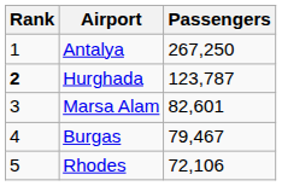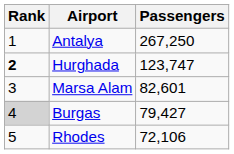Hurghada | Passengers: 123,787 -> 123,747
Burgas | Rank: no background -> lightgrey background
Burgas | Passengers: 79,467 -> 79,427
